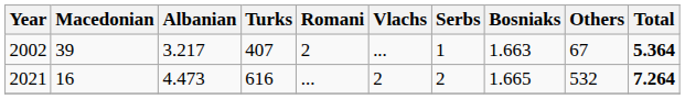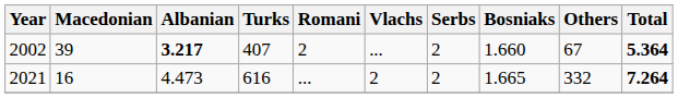2002 | Albanian: normal -> bold
2002 | Serbs: 1 -> 2
2002 | Bosniaks: 1.663 -> 1.660
2021 | Others: 532 -> 332
